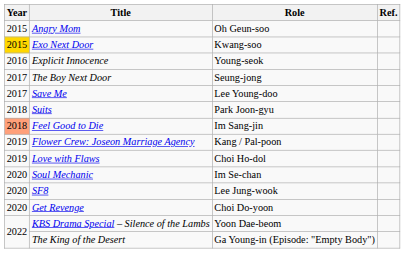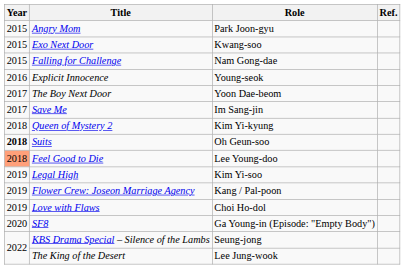Angry Mom | Role: Oh Geun-soo -> Park Joon-gyu
Exo Next Door | Year: gold background -> no background
+ row: 2015 | Falling for Challenge | Nam Gong-dae
The Boy Next Door | Role: Seung-jong -> Yoon Dae-beom
Save Me | Role: Lee Young-doo -> Im Sang-jin
+ row: 2018 | Queen of Mystery 2 | Kim Yi-kyung
Suits | Year: normal -> bold
Suits | Role: Park Joon-gyu -> Oh Geun-soo
Feel Good to Die | Role: Im Sang-jin -> Lee Young-doo
+ row: 2019 | Legal High | Kim Yi-soo
- row: 2020 | Soul Mechanic | Im Se-chan
SF8 | Role: Lee Jung-wook -> Ga Young-in (Episode: "Empty Body")
- row: 2020 | Get Revenge | Choi Do-yoon
KBS Drama Special – Silence of the Lambs | Role: Yoon Dae-beom -> Seung-jong
The King of the Desert | Role: Ga Young-in (Episode: "Empty Body") -> Lee Jung-wook
